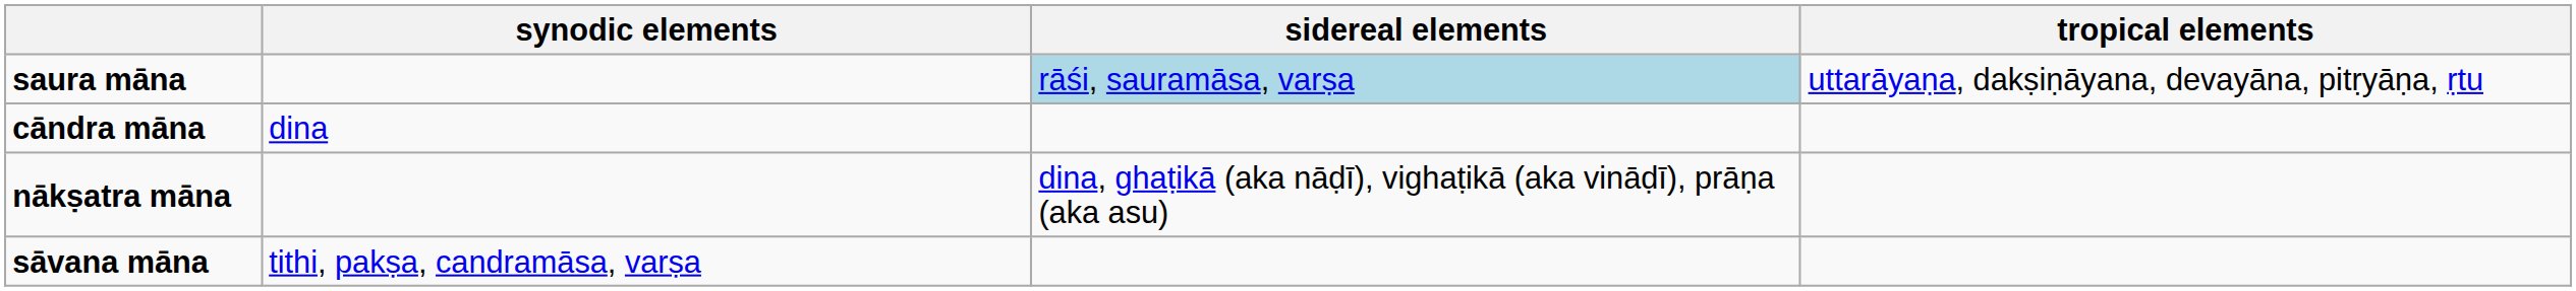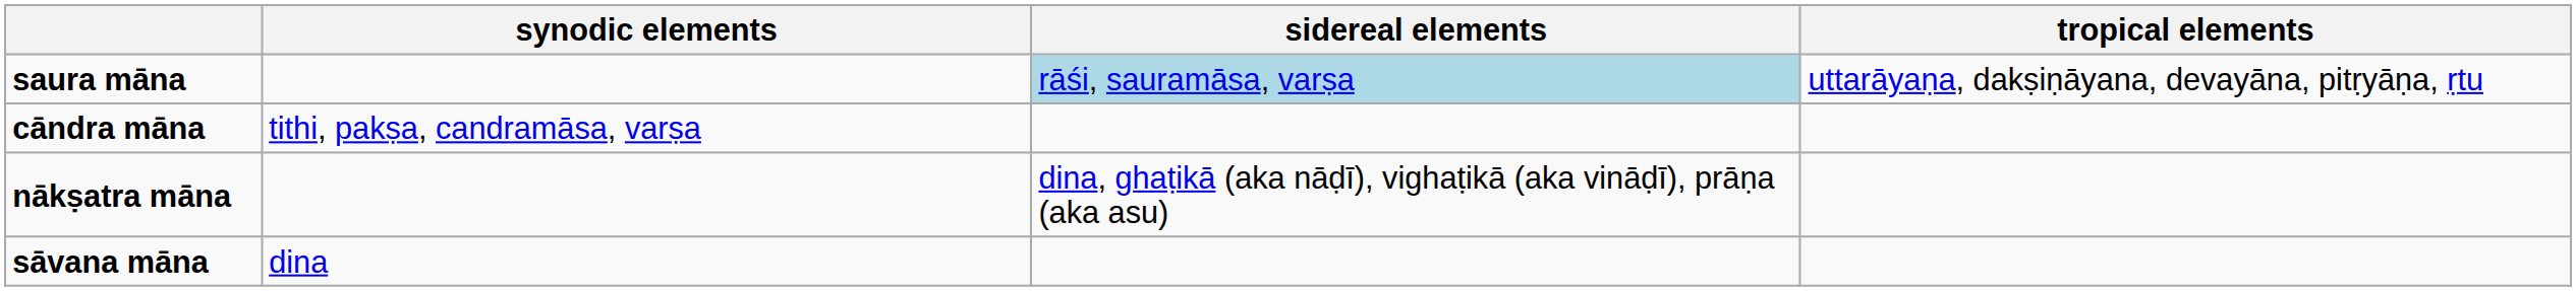cāndra māna | synodic elements: dina -> tithi, pakṣa, candramāsa, varṣa
sāvana māna | synodic elements: tithi, pakṣa, candramāsa, varṣa -> dina
